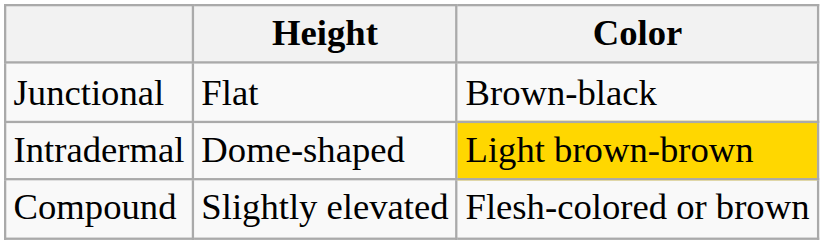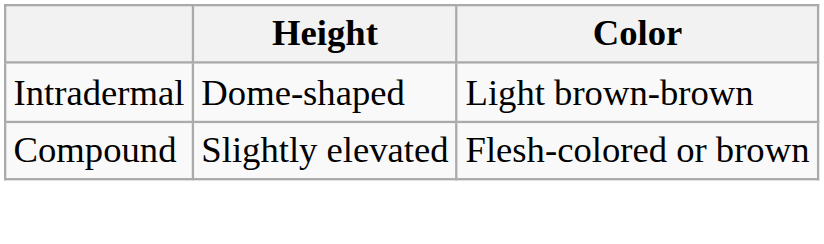- row: Junctional | Flat | Brown-black
Intradermal | Color: gold background -> no background
